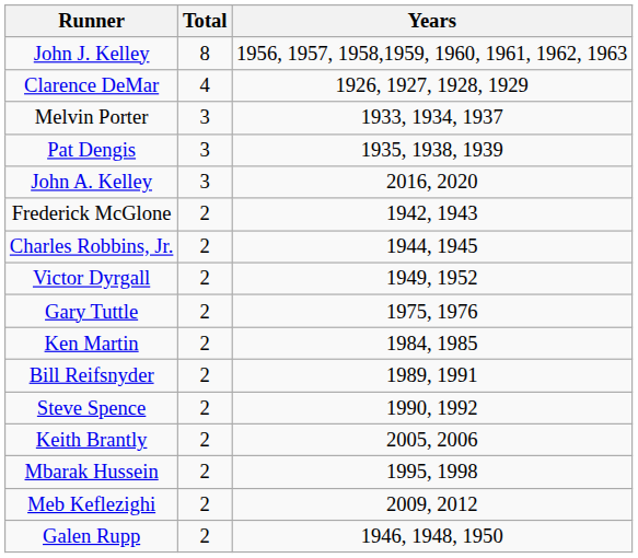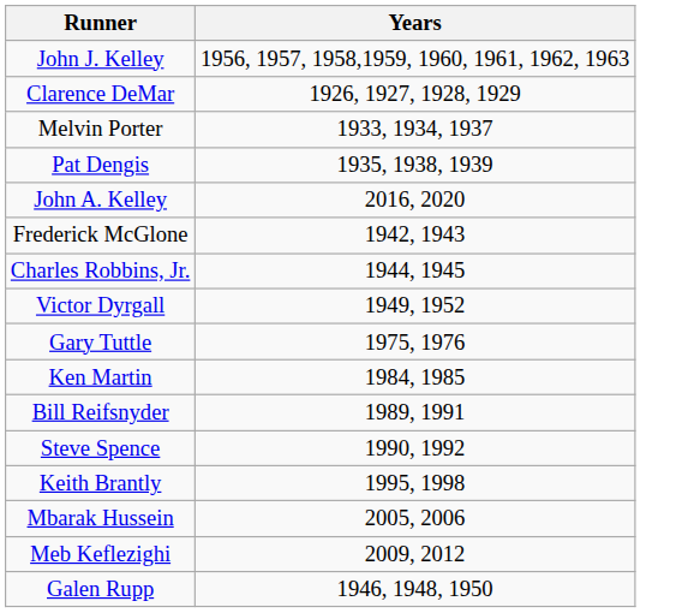- column: Total | 8 | 4 | 3 | 3 | 3 | 2 | 2 | 2 | 2 | 2 | 2 | 2 | 2 | 2 | 2 | 2
Keith Brantly | Years: 2005, 2006 -> 1995, 1998
Mbarak Hussein | Years: 1995, 1998 -> 2005, 2006
